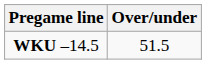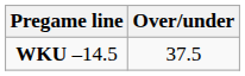WKU –14.5 | Over/under: 51.5 -> 37.5
